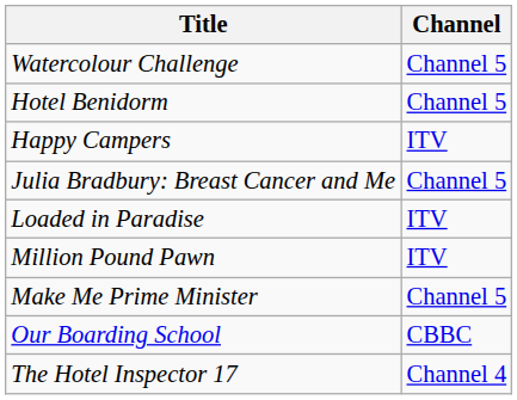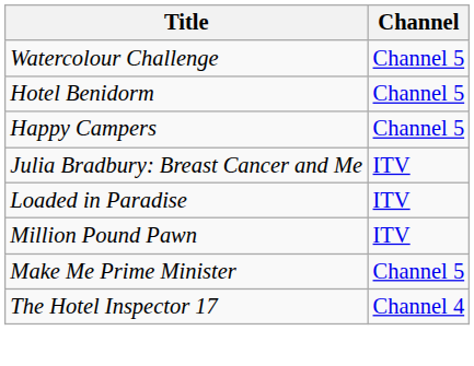Happy Campers | Channel: ITV -> Channel 5
Julia Bradbury: Breast Cancer and Me | Channel: Channel 5 -> ITV
- row: Our Boarding School | CBBC
